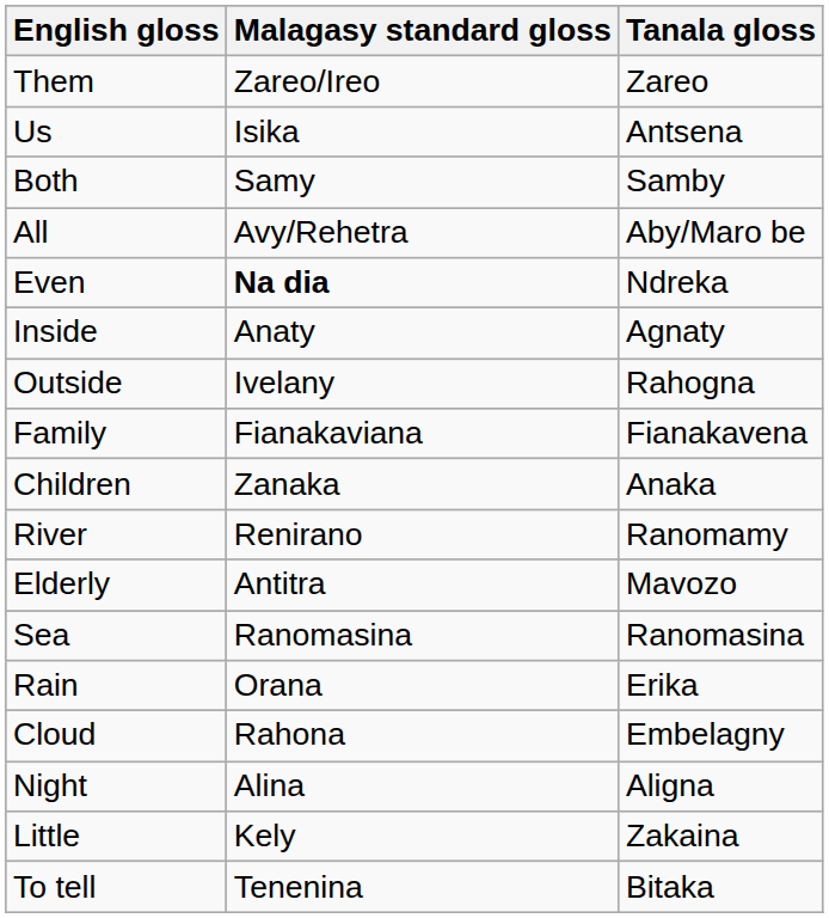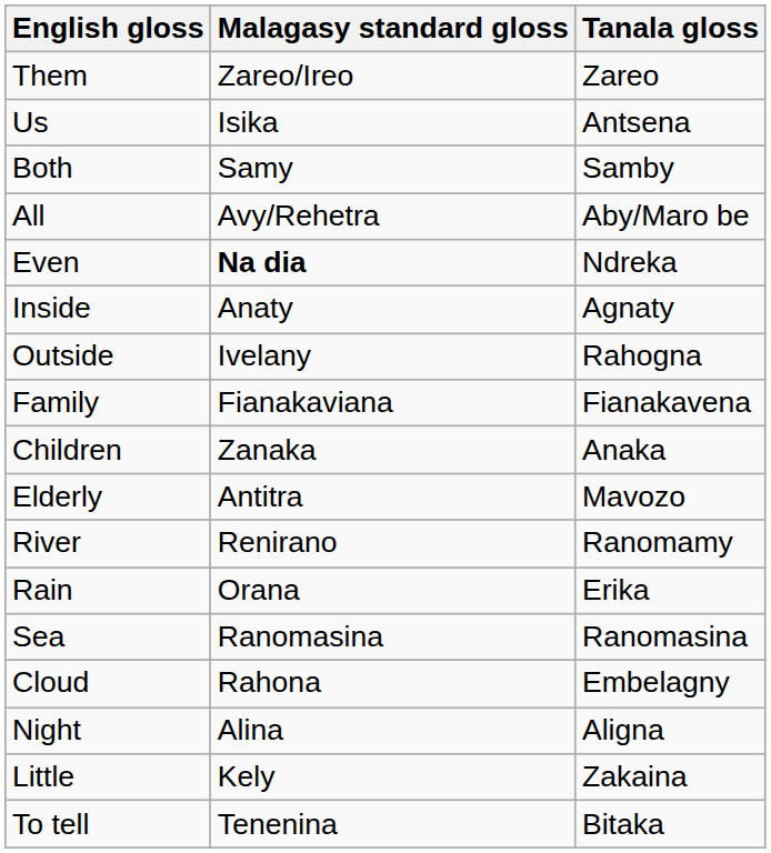rows swapped: Elderly <-> River
rows swapped: Sea <-> Rain
